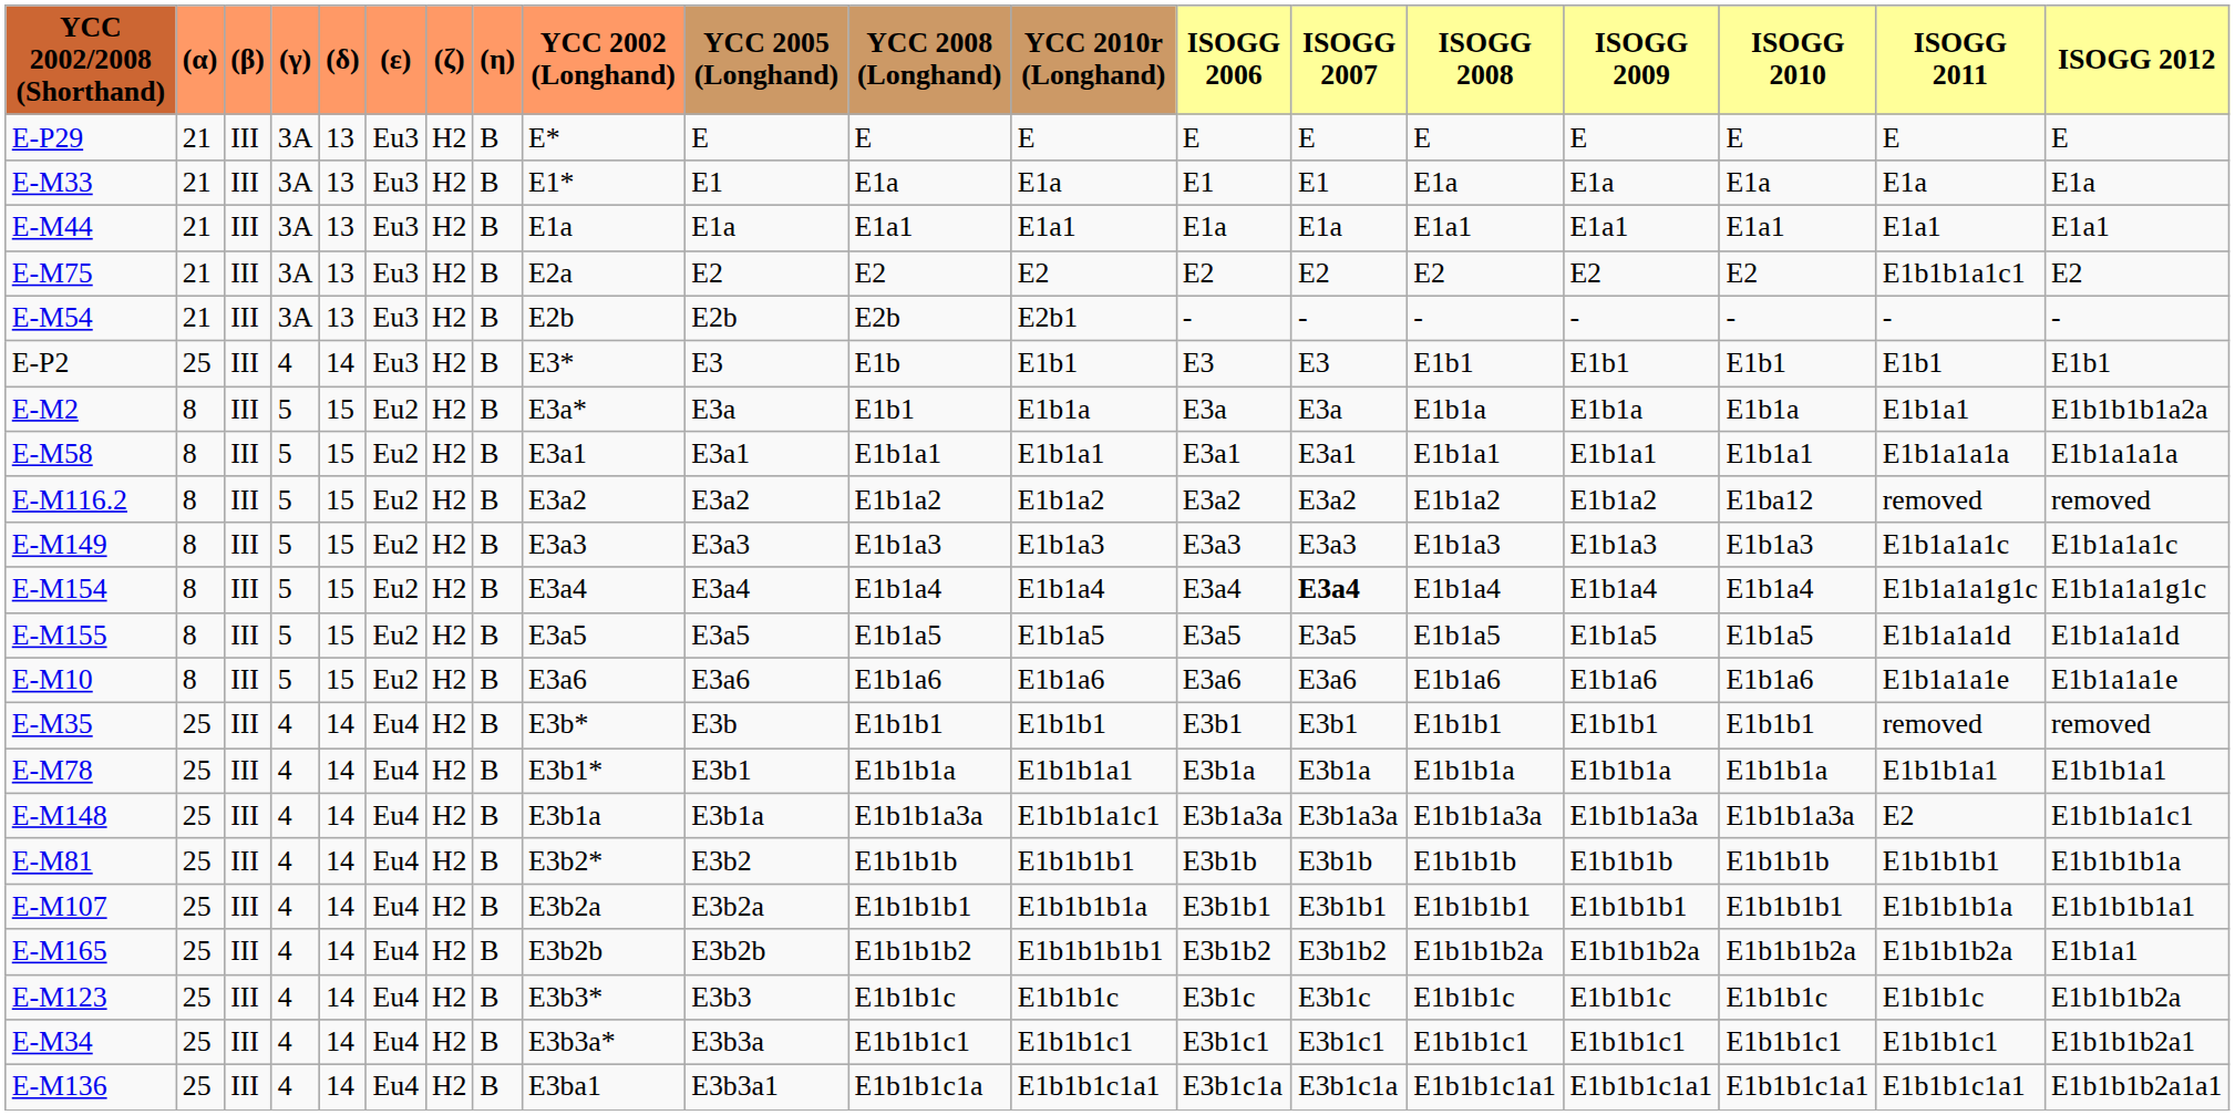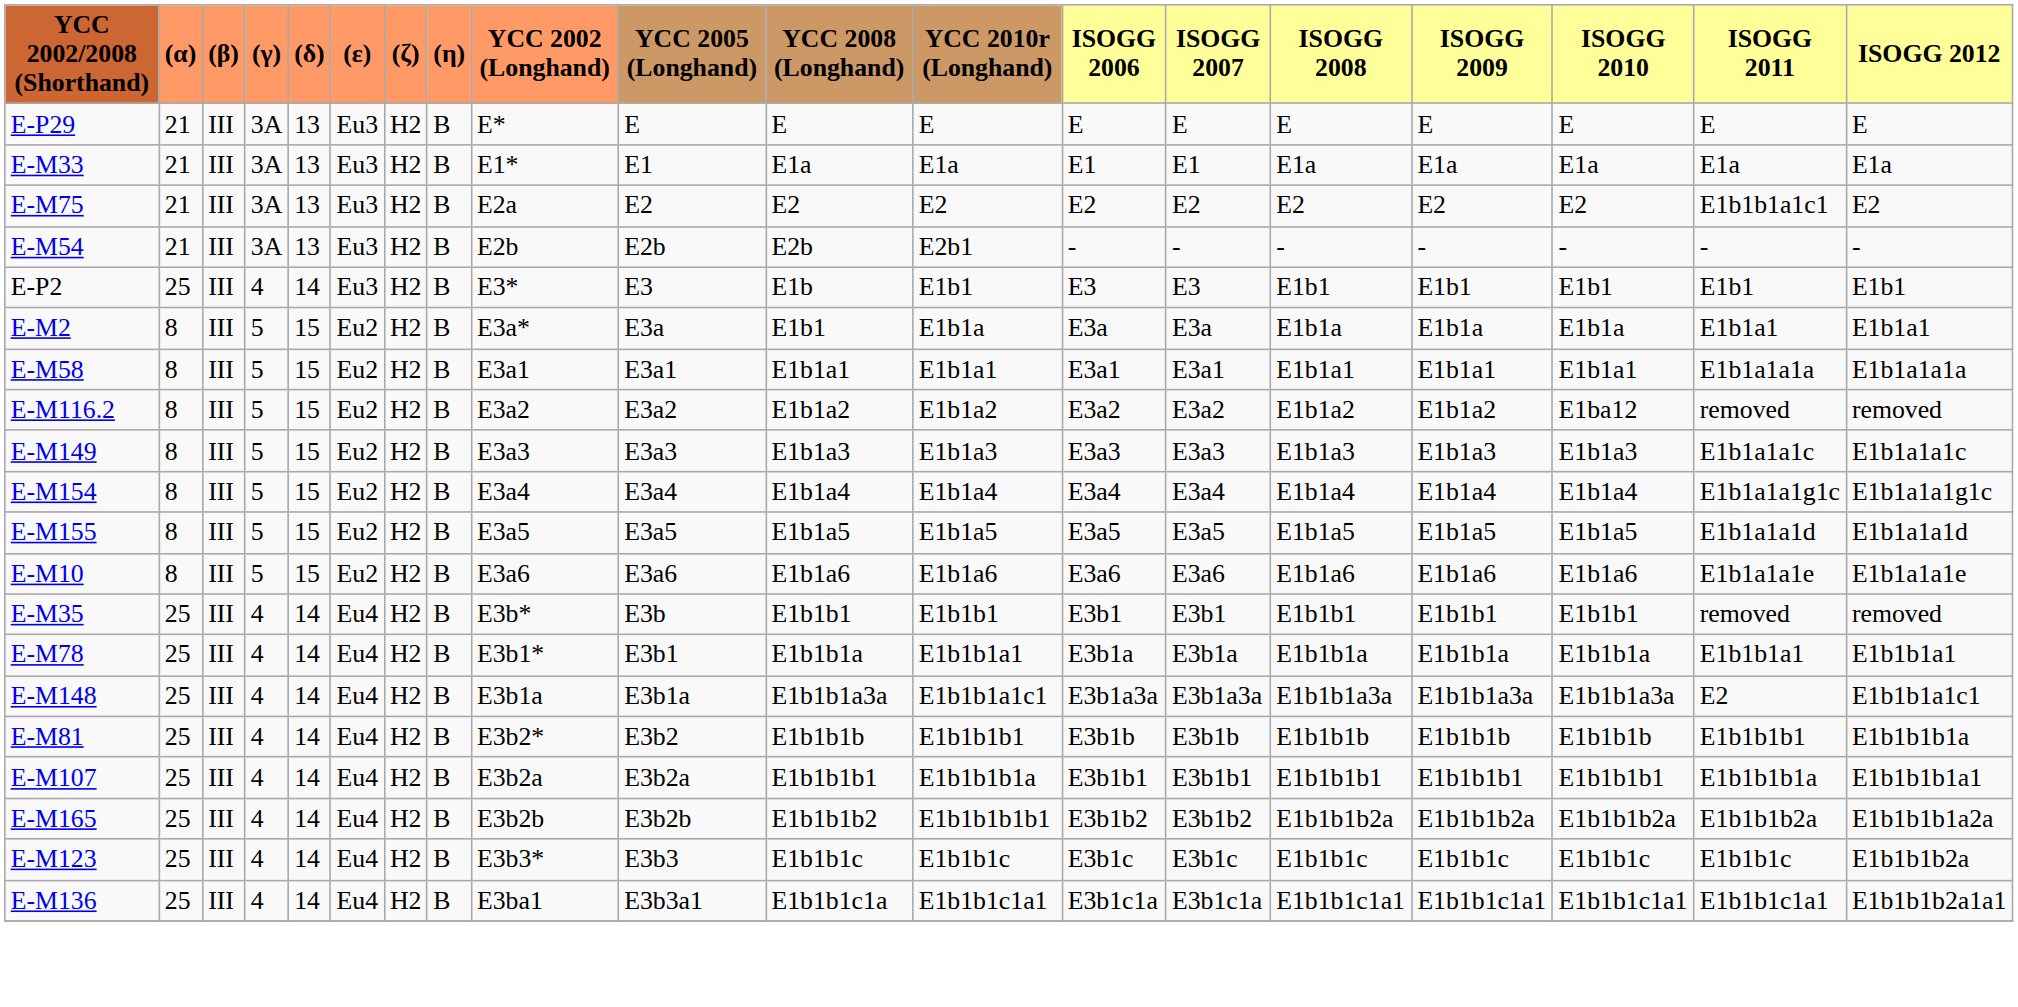- row: E-M44 | 21 | III | 3A | 13 | Eu3 | H2 | B | E1a | E1a | E1a1 | E1a1 | E1a | E1a | E1a1 | E1a1 | E1a1 | E1a1 | E1a1
E-M2 | ISOGG 2012: E1b1b1b1a2a -> E1b1a1
E-M154 | ISOGG 2007: bold -> normal
E-M165 | ISOGG 2012: E1b1a1 -> E1b1b1b1a2a
- row: E-M34 | 25 | III | 4 | 14 | Eu4 | H2 | B | E3b3a* | E3b3a | E1b1b1c1 | E1b1b1c1 | E3b1c1 | E3b1c1 | E1b1b1c1 | E1b1b1c1 | E1b1b1c1 | E1b1b1c1 | E1b1b1b2a1
